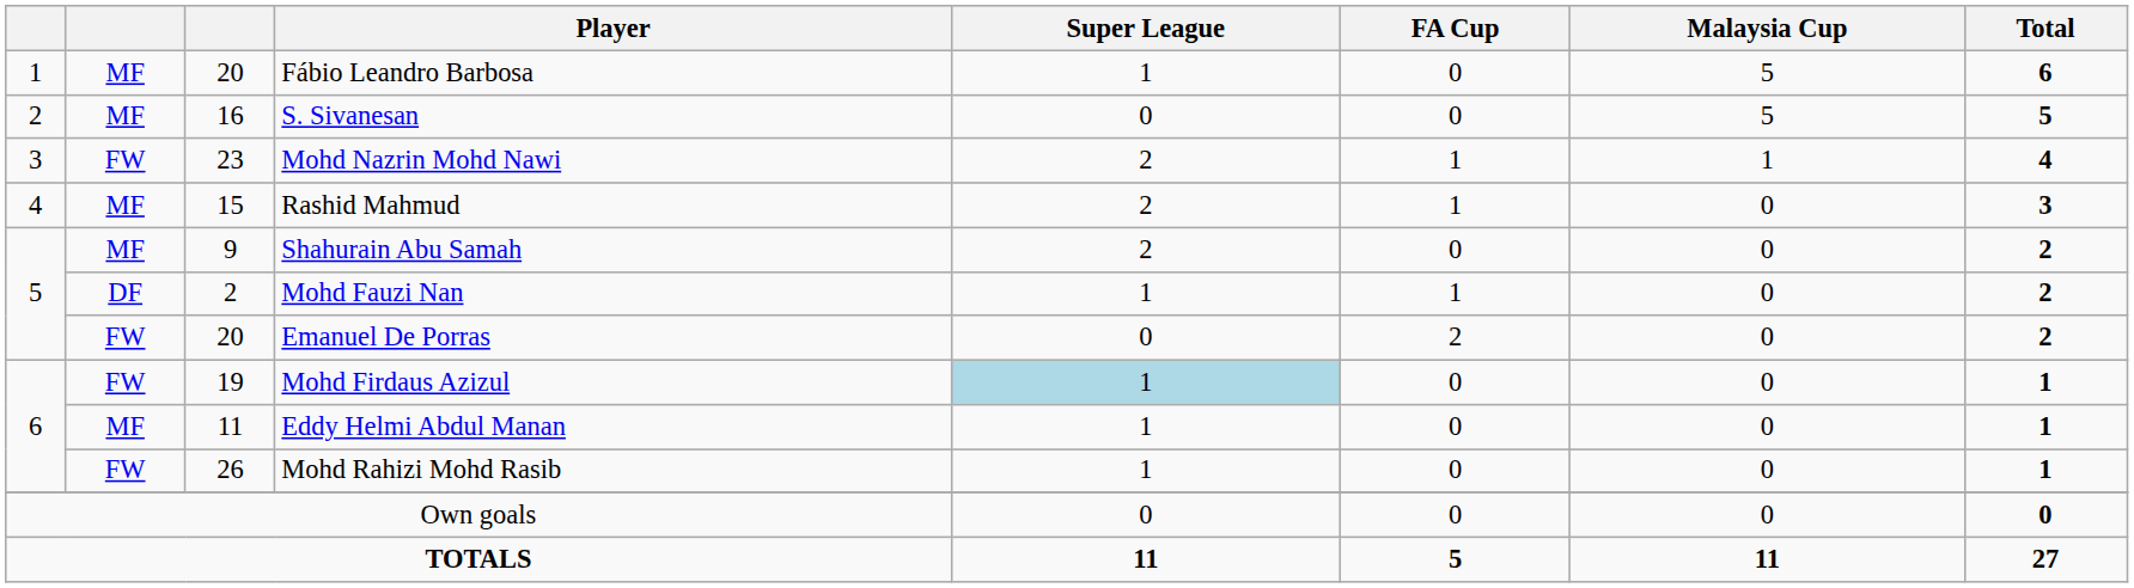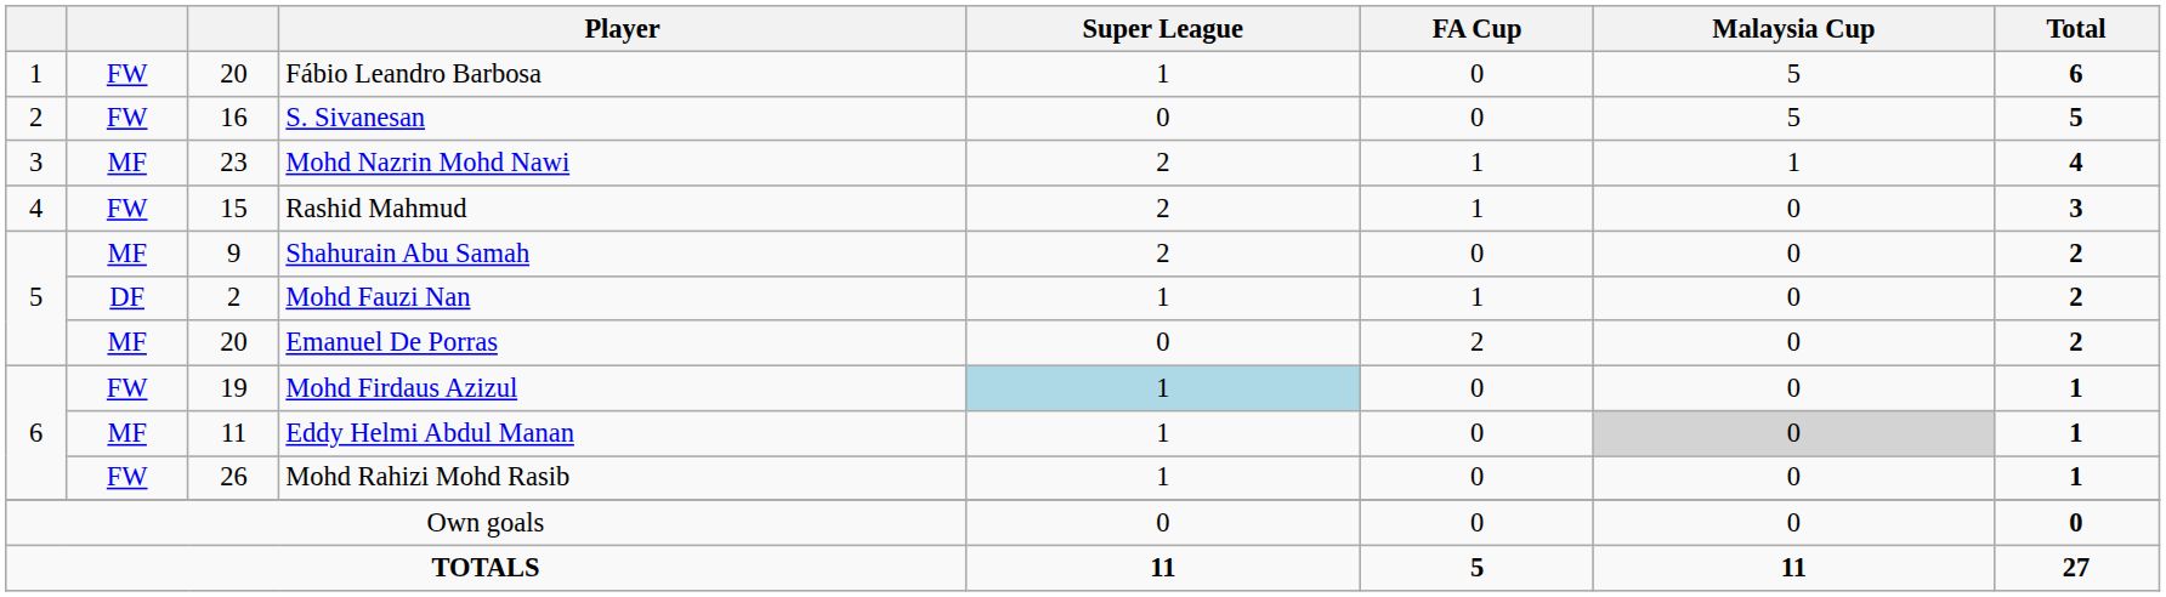Fábio Leandro Barbosa | column 2: MF -> FW
S. Sivanesan | column 2: MF -> FW
Mohd Nazrin Mohd Nawi | column 2: FW -> MF
Rashid Mahmud | column 2: MF -> FW
Emanuel De Porras | column 2: FW -> MF
Eddy Helmi Abdul Manan | Malaysia Cup: no background -> lightgrey background
